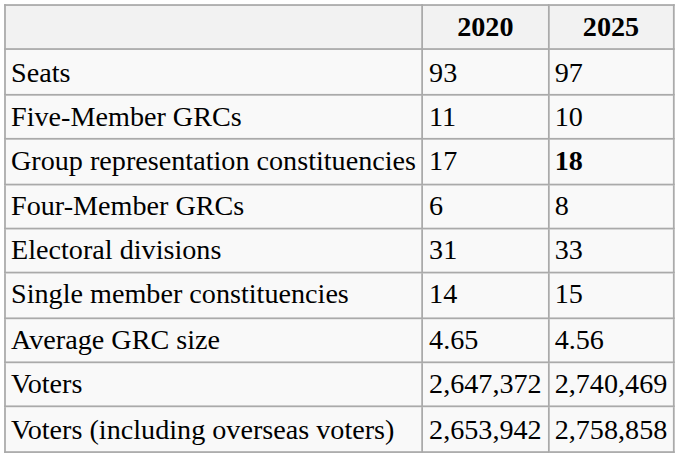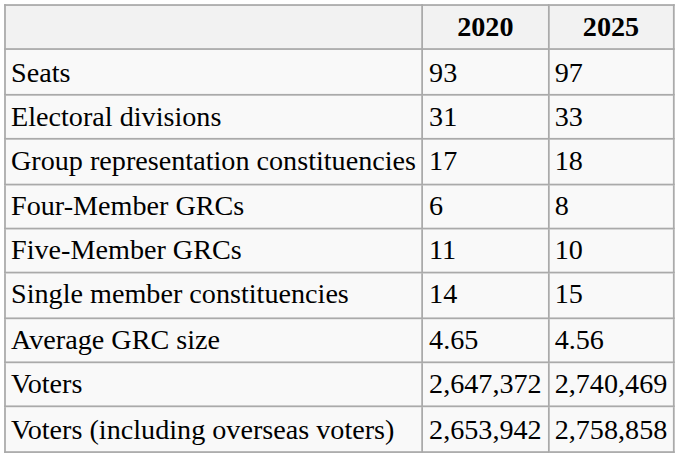rows swapped: Electoral divisions <-> Five-Member GRCs
Group representation constituencies | 2025: bold -> normal
